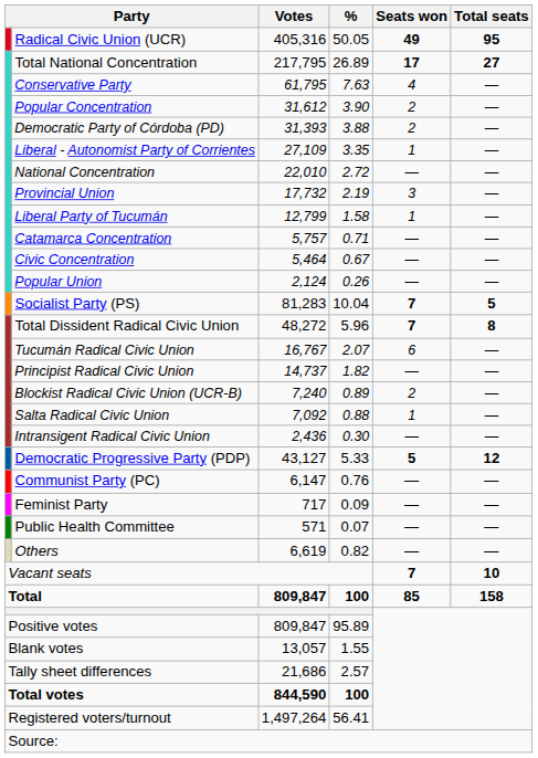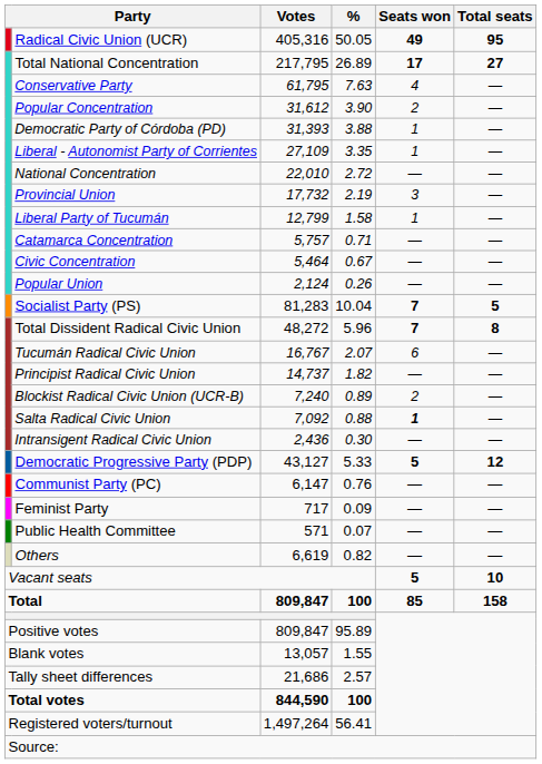Democratic Party of Córdoba (PD) | Seats won: 2 -> 1
Salta Radical Civic Union | Seats won: normal -> bold
Vacant seats | Seats won: 7 -> 5
